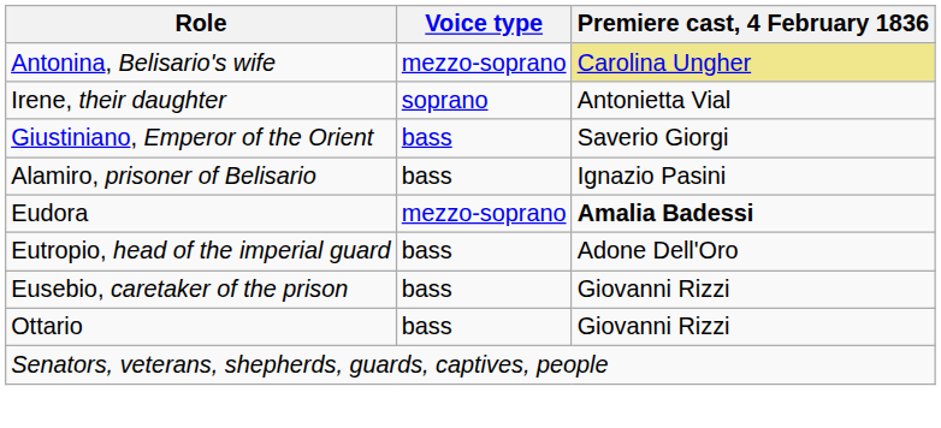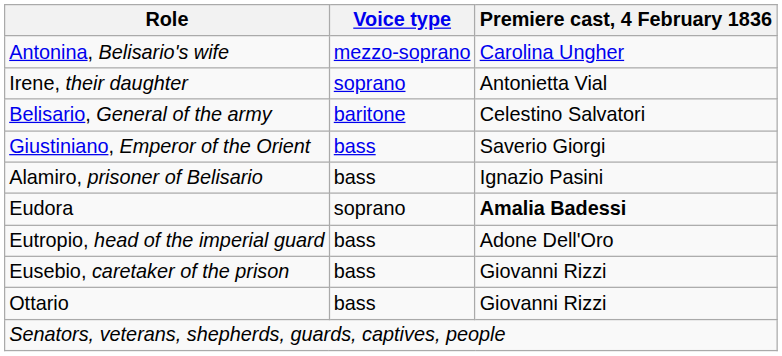Antonina, Belisario's wife | Premiere cast, 4 February 1836: khaki background -> no background
+ row: Belisario, General of the army | baritone | Celestino Salvatori
Eudora | Voice type: mezzo-soprano -> soprano
